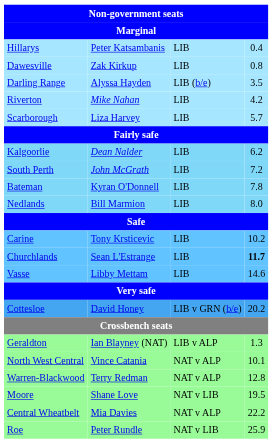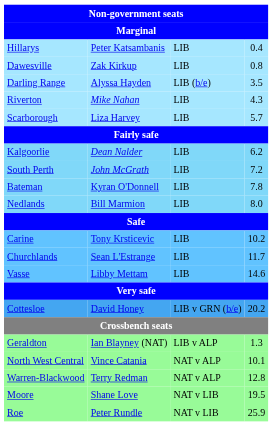Riverton | column 4: 4.2 -> 4.3
Churchlands | column 4: bold -> normal
- row: Central Wheatbelt | Mia Davies | NAT v ALP | 22.2
